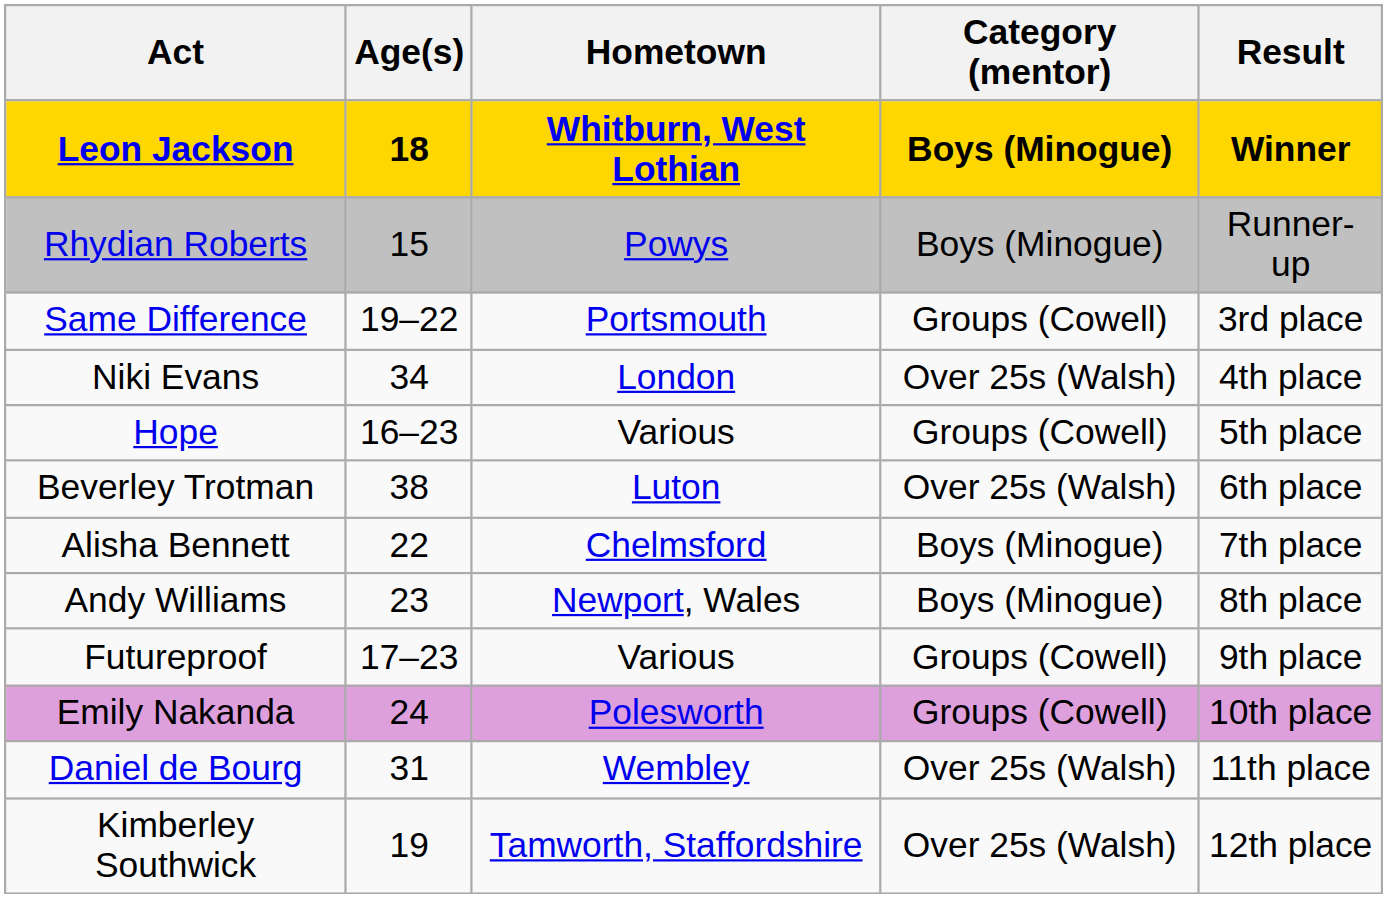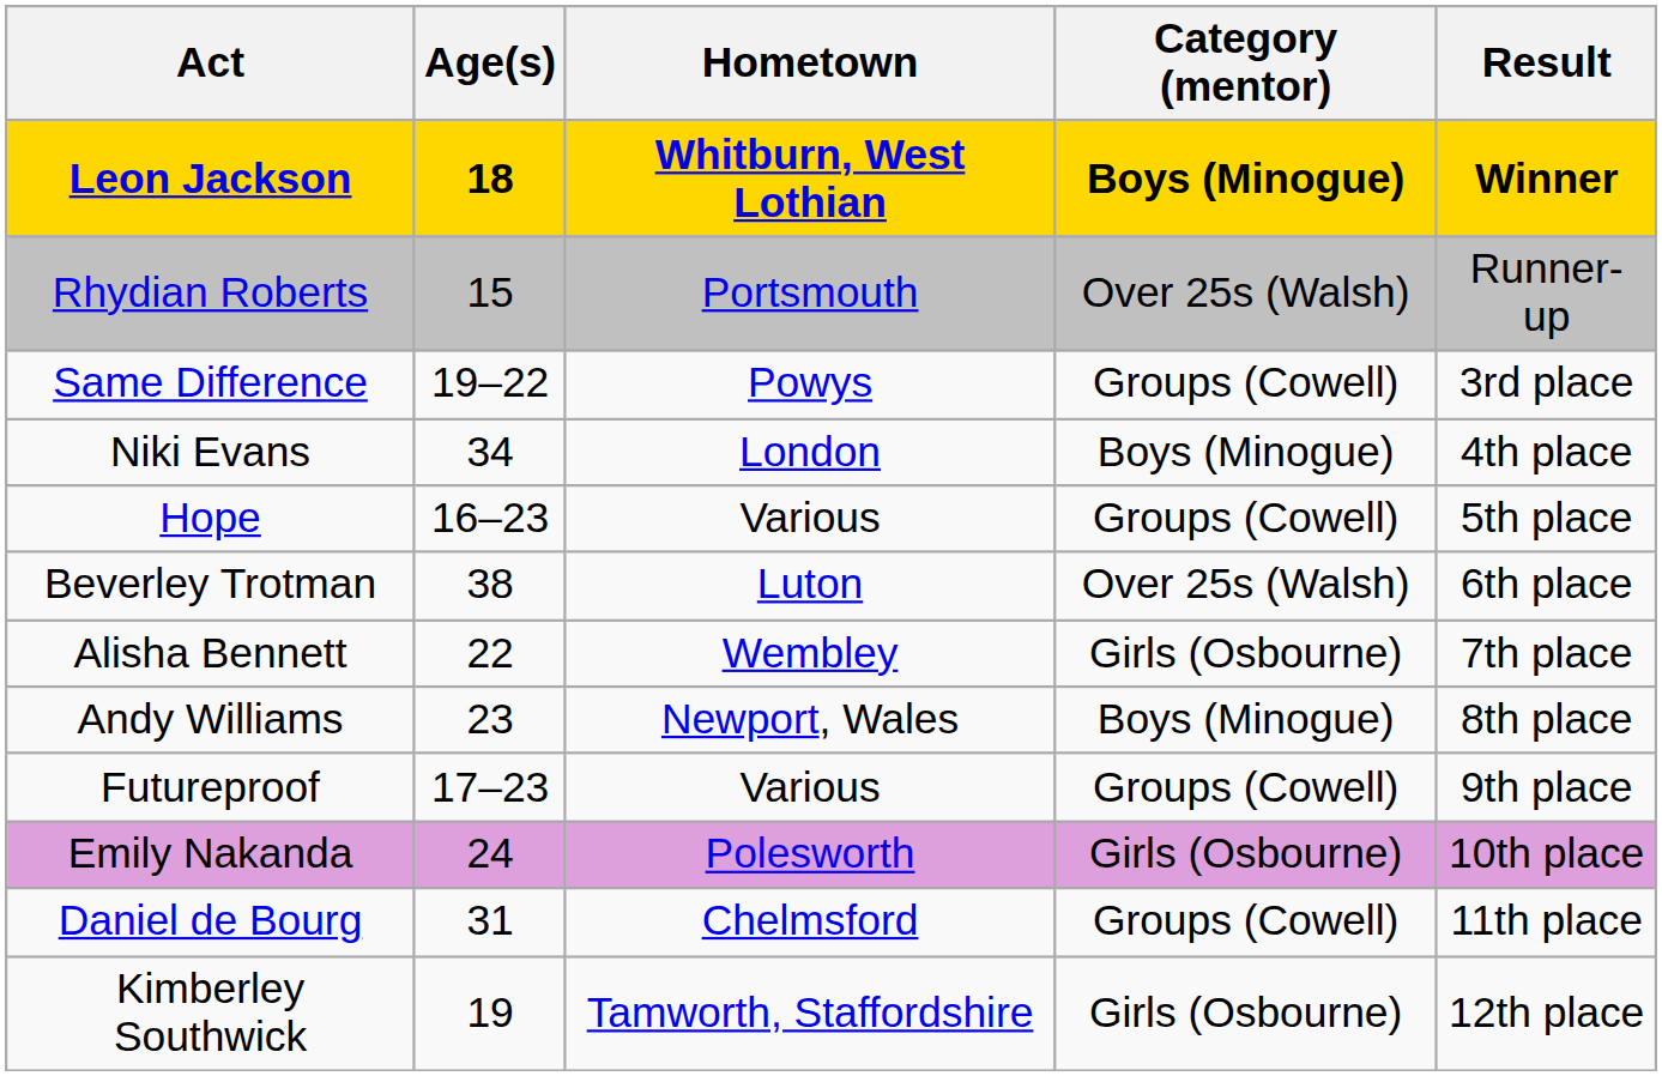Rhydian Roberts | Hometown: Powys -> Portsmouth
Rhydian Roberts | Category (mentor): Boys (Minogue) -> Over 25s (Walsh)
Same Difference | Hometown: Portsmouth -> Powys
Niki Evans | Category (mentor): Over 25s (Walsh) -> Boys (Minogue)
Alisha Bennett | Hometown: Chelmsford -> Wembley
Alisha Bennett | Category (mentor): Boys (Minogue) -> Girls (Osbourne)
Emily Nakanda | Category (mentor): Groups (Cowell) -> Girls (Osbourne)
Daniel de Bourg | Hometown: Wembley -> Chelmsford
Daniel de Bourg | Category (mentor): Over 25s (Walsh) -> Groups (Cowell)
Kimberley Southwick | Category (mentor): Over 25s (Walsh) -> Girls (Osbourne)
